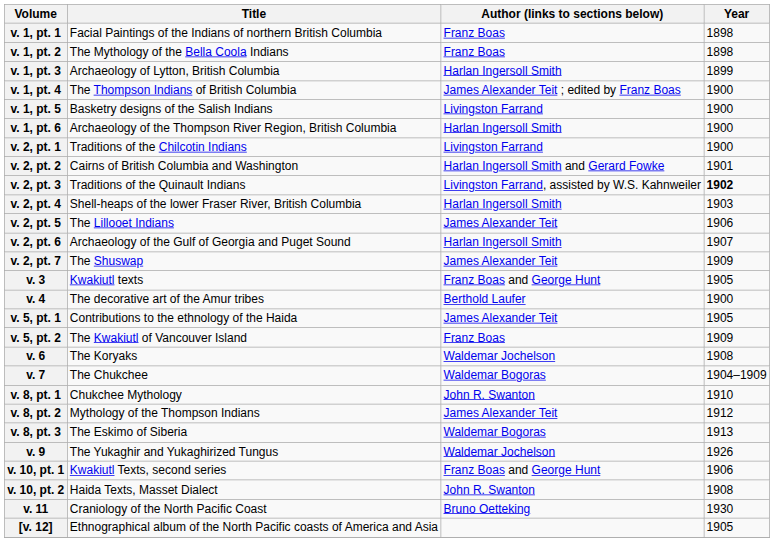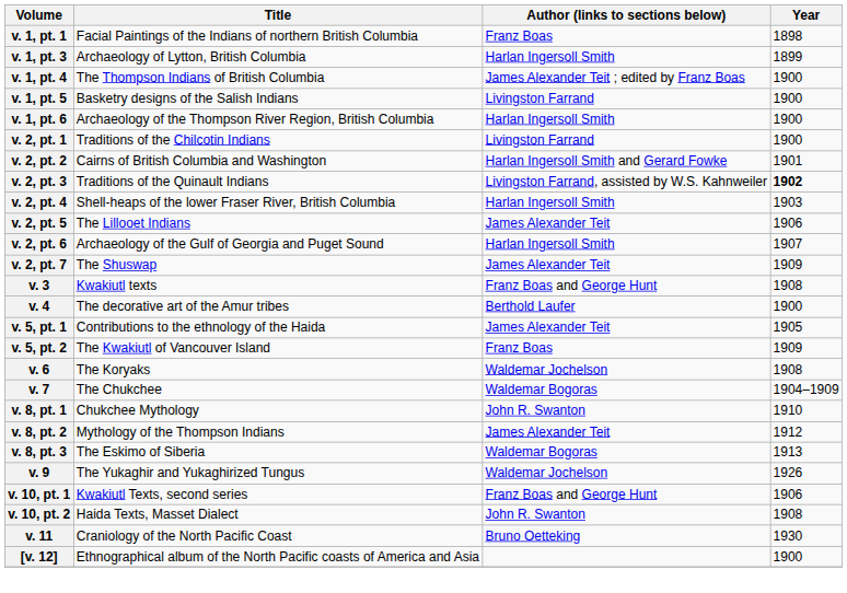- row: v. 1, pt. 2 | The Mythology of the Bella Coola Indians | Franz Boas | 1898
v. 3 | Year: 1905 -> 1908
[v. 12] | Year: 1905 -> 1900
